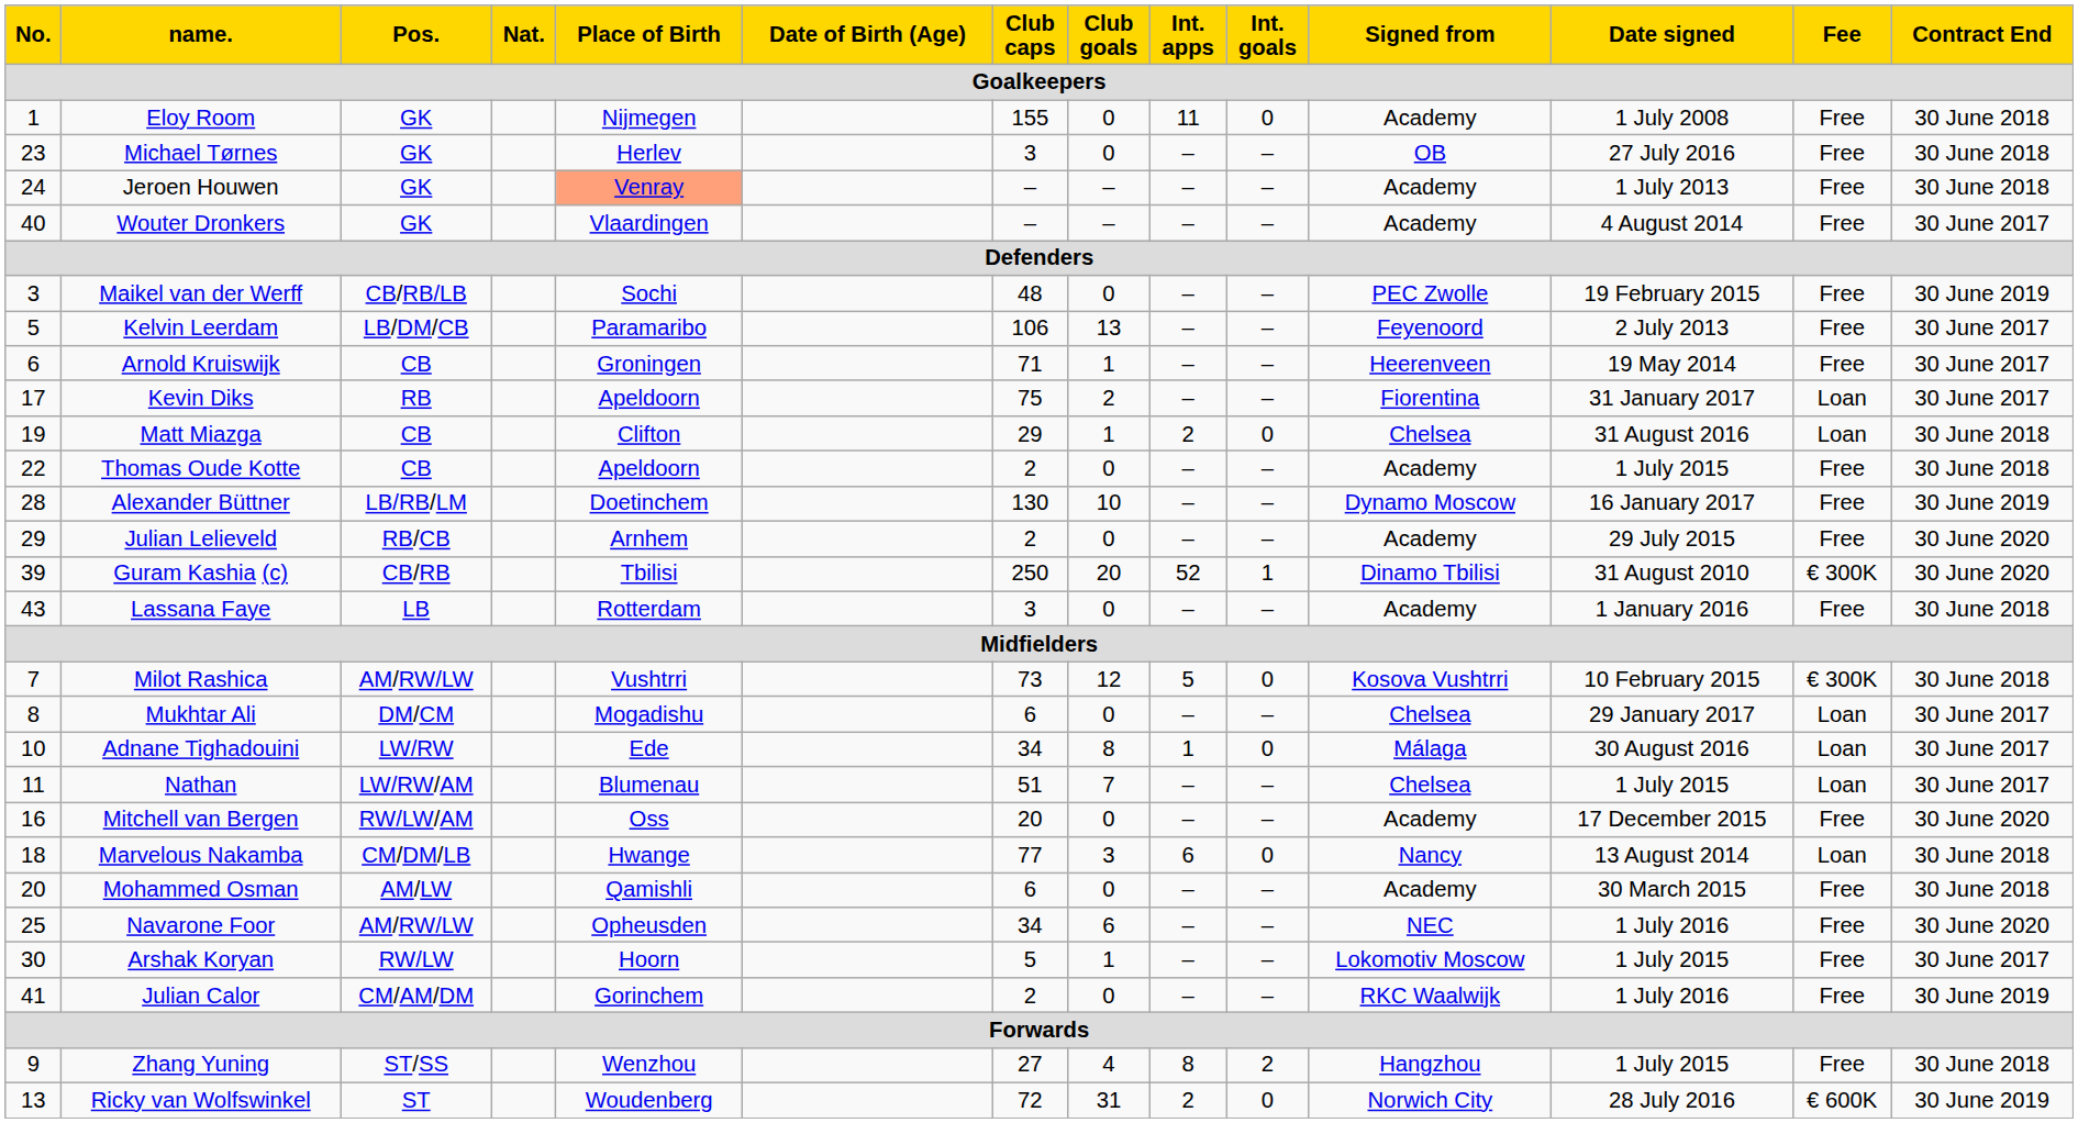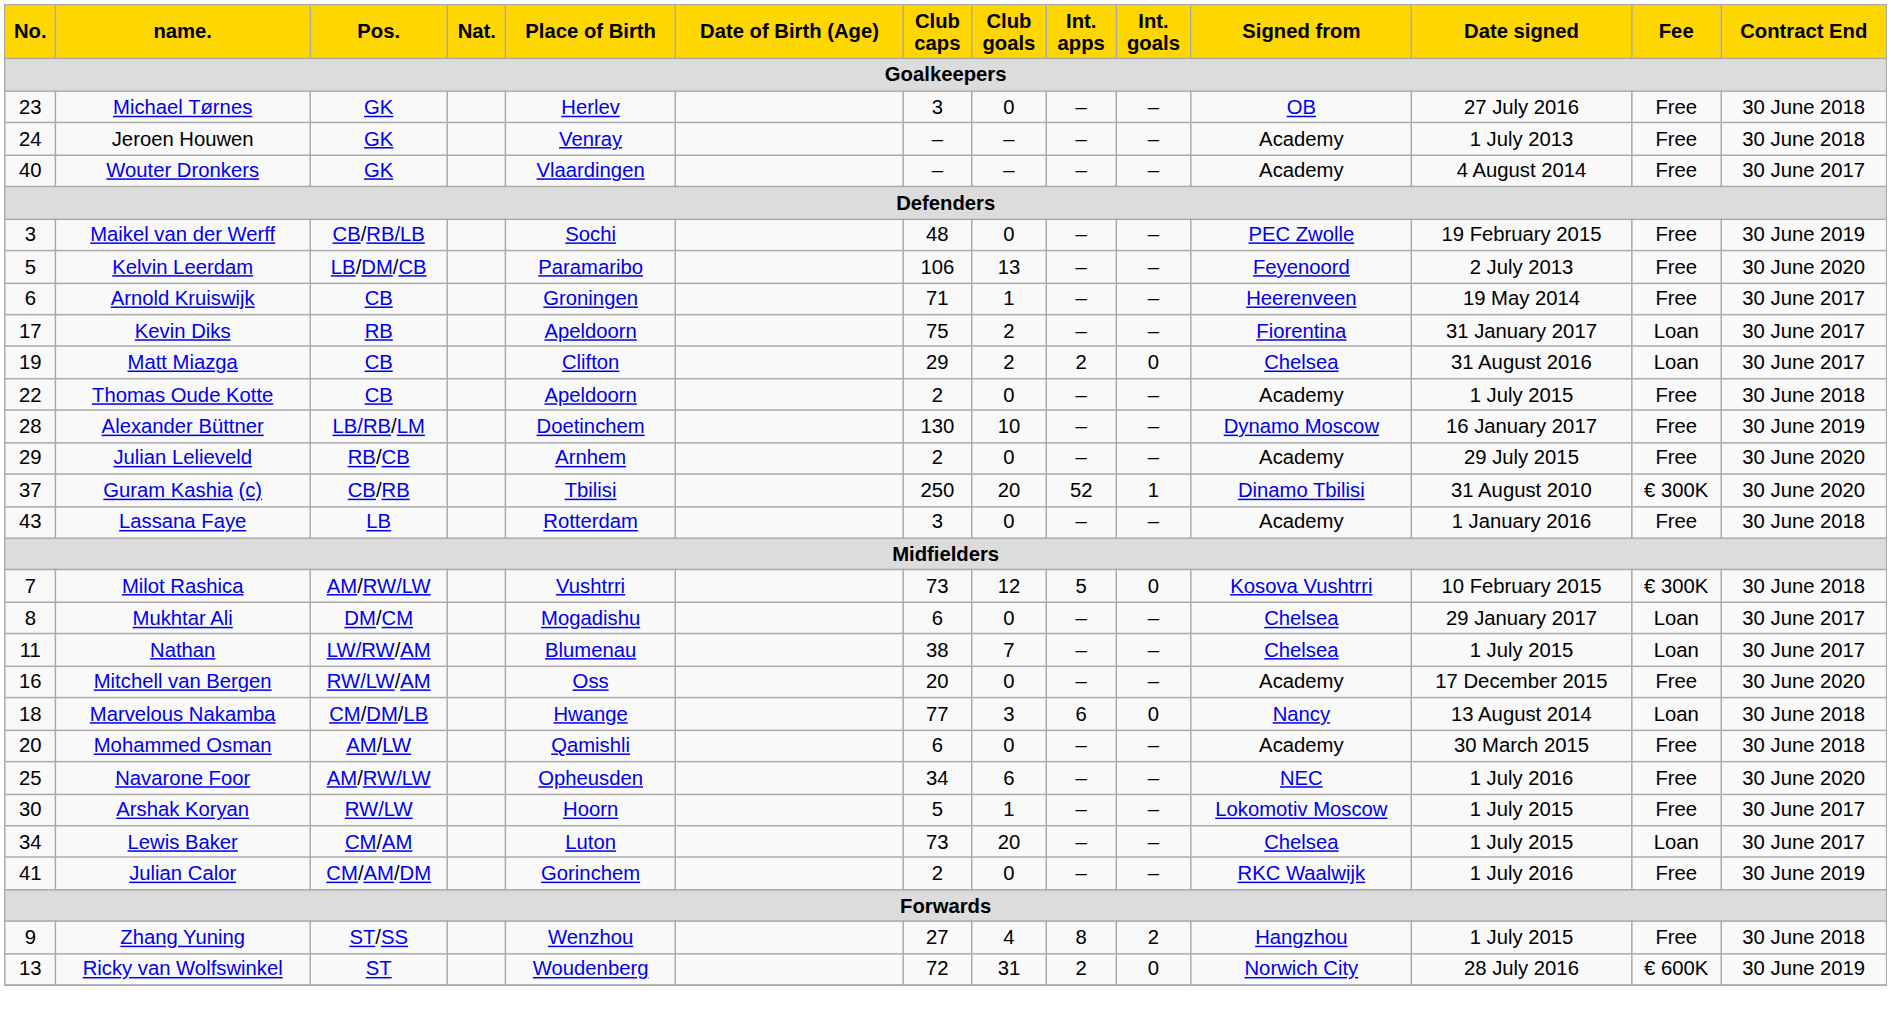- row: 1 | Eloy Room | GK | Nijmegen | 155 | 0 | 11 | 0 | Academy | 1 July 2008 | Free | 30 June 2018
Jeroen Houwen | Place of Birth: lightsalmon background -> no background
Kelvin Leerdam | Contract End: 30 June 2017 -> 30 June 2020
Matt Miazga | Club goals: 1 -> 2
Matt Miazga | Contract End: 30 June 2018 -> 30 June 2017
Guram Kashia (c) | No.: 39 -> 37
- row: 10 | Adnane Tighadouini | LW/RW | Ede | 34 | 8 | 1 | 0 | Málaga | 30 August 2016 | Loan | 30 June 2017
Nathan | Club caps: 51 -> 38
+ row: 34 | Lewis Baker | CM/AM | Luton | 73 | 20 | – | – | Chelsea | 1 July 2015 | Loan | 30 June 2017
